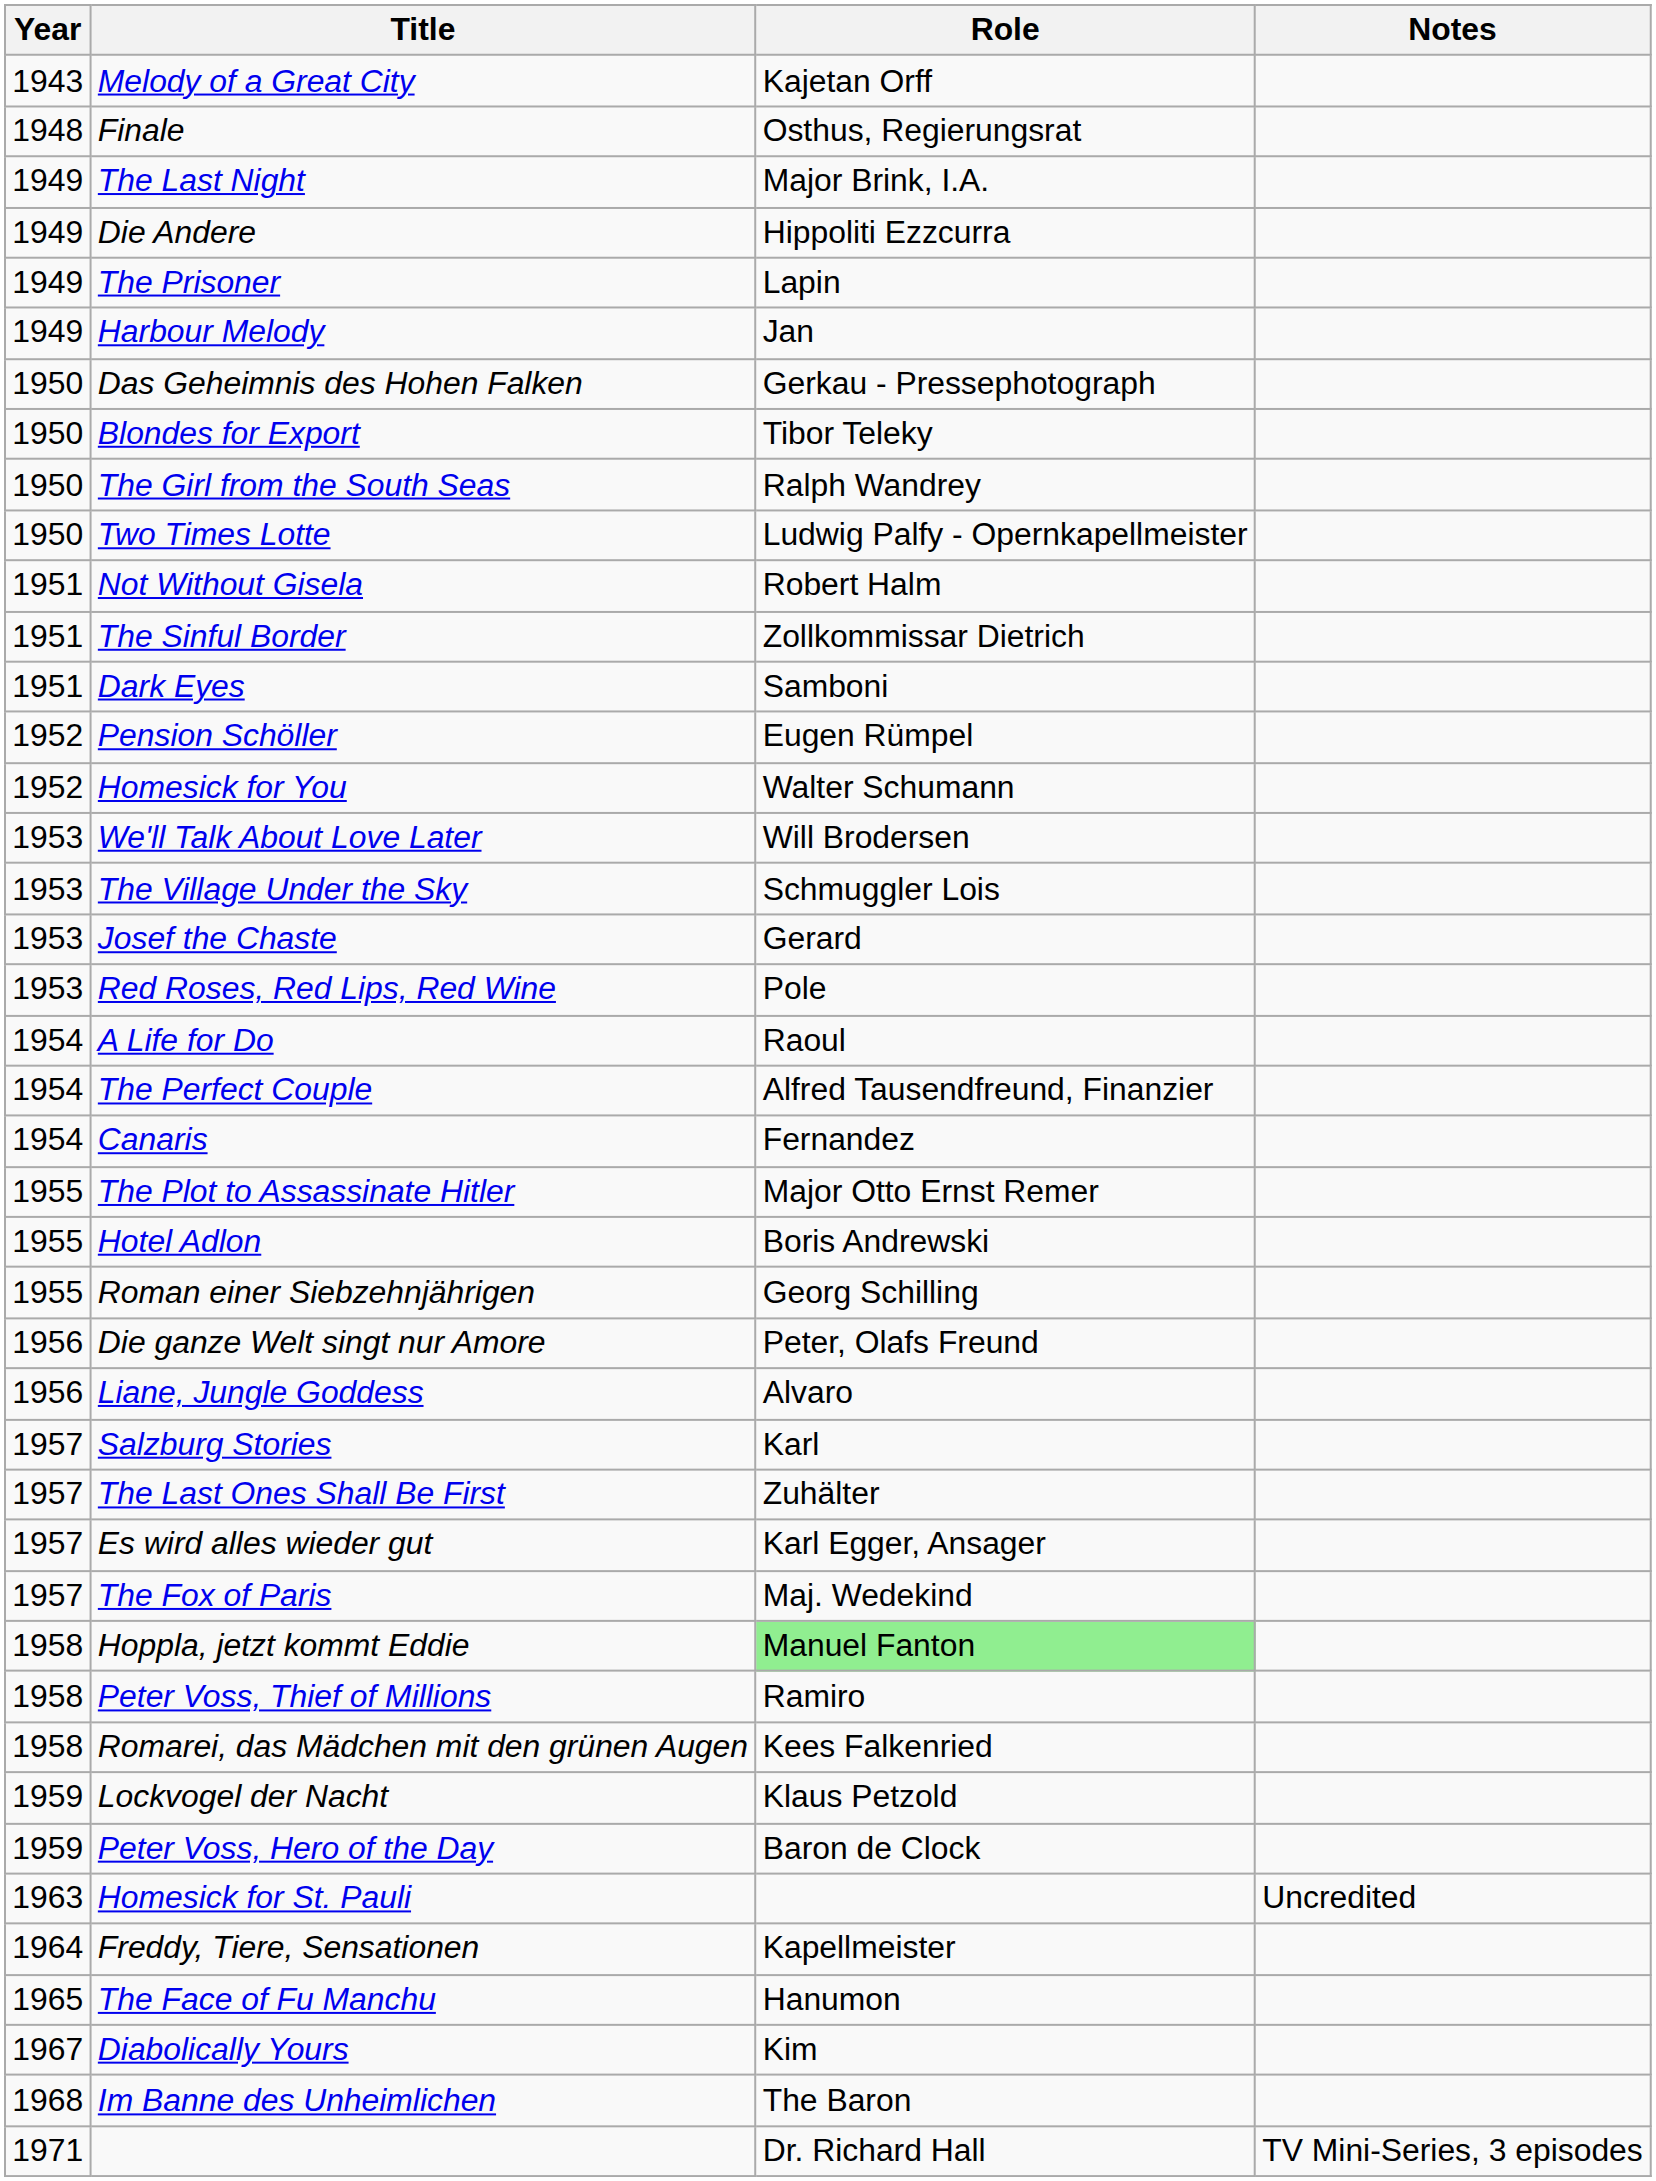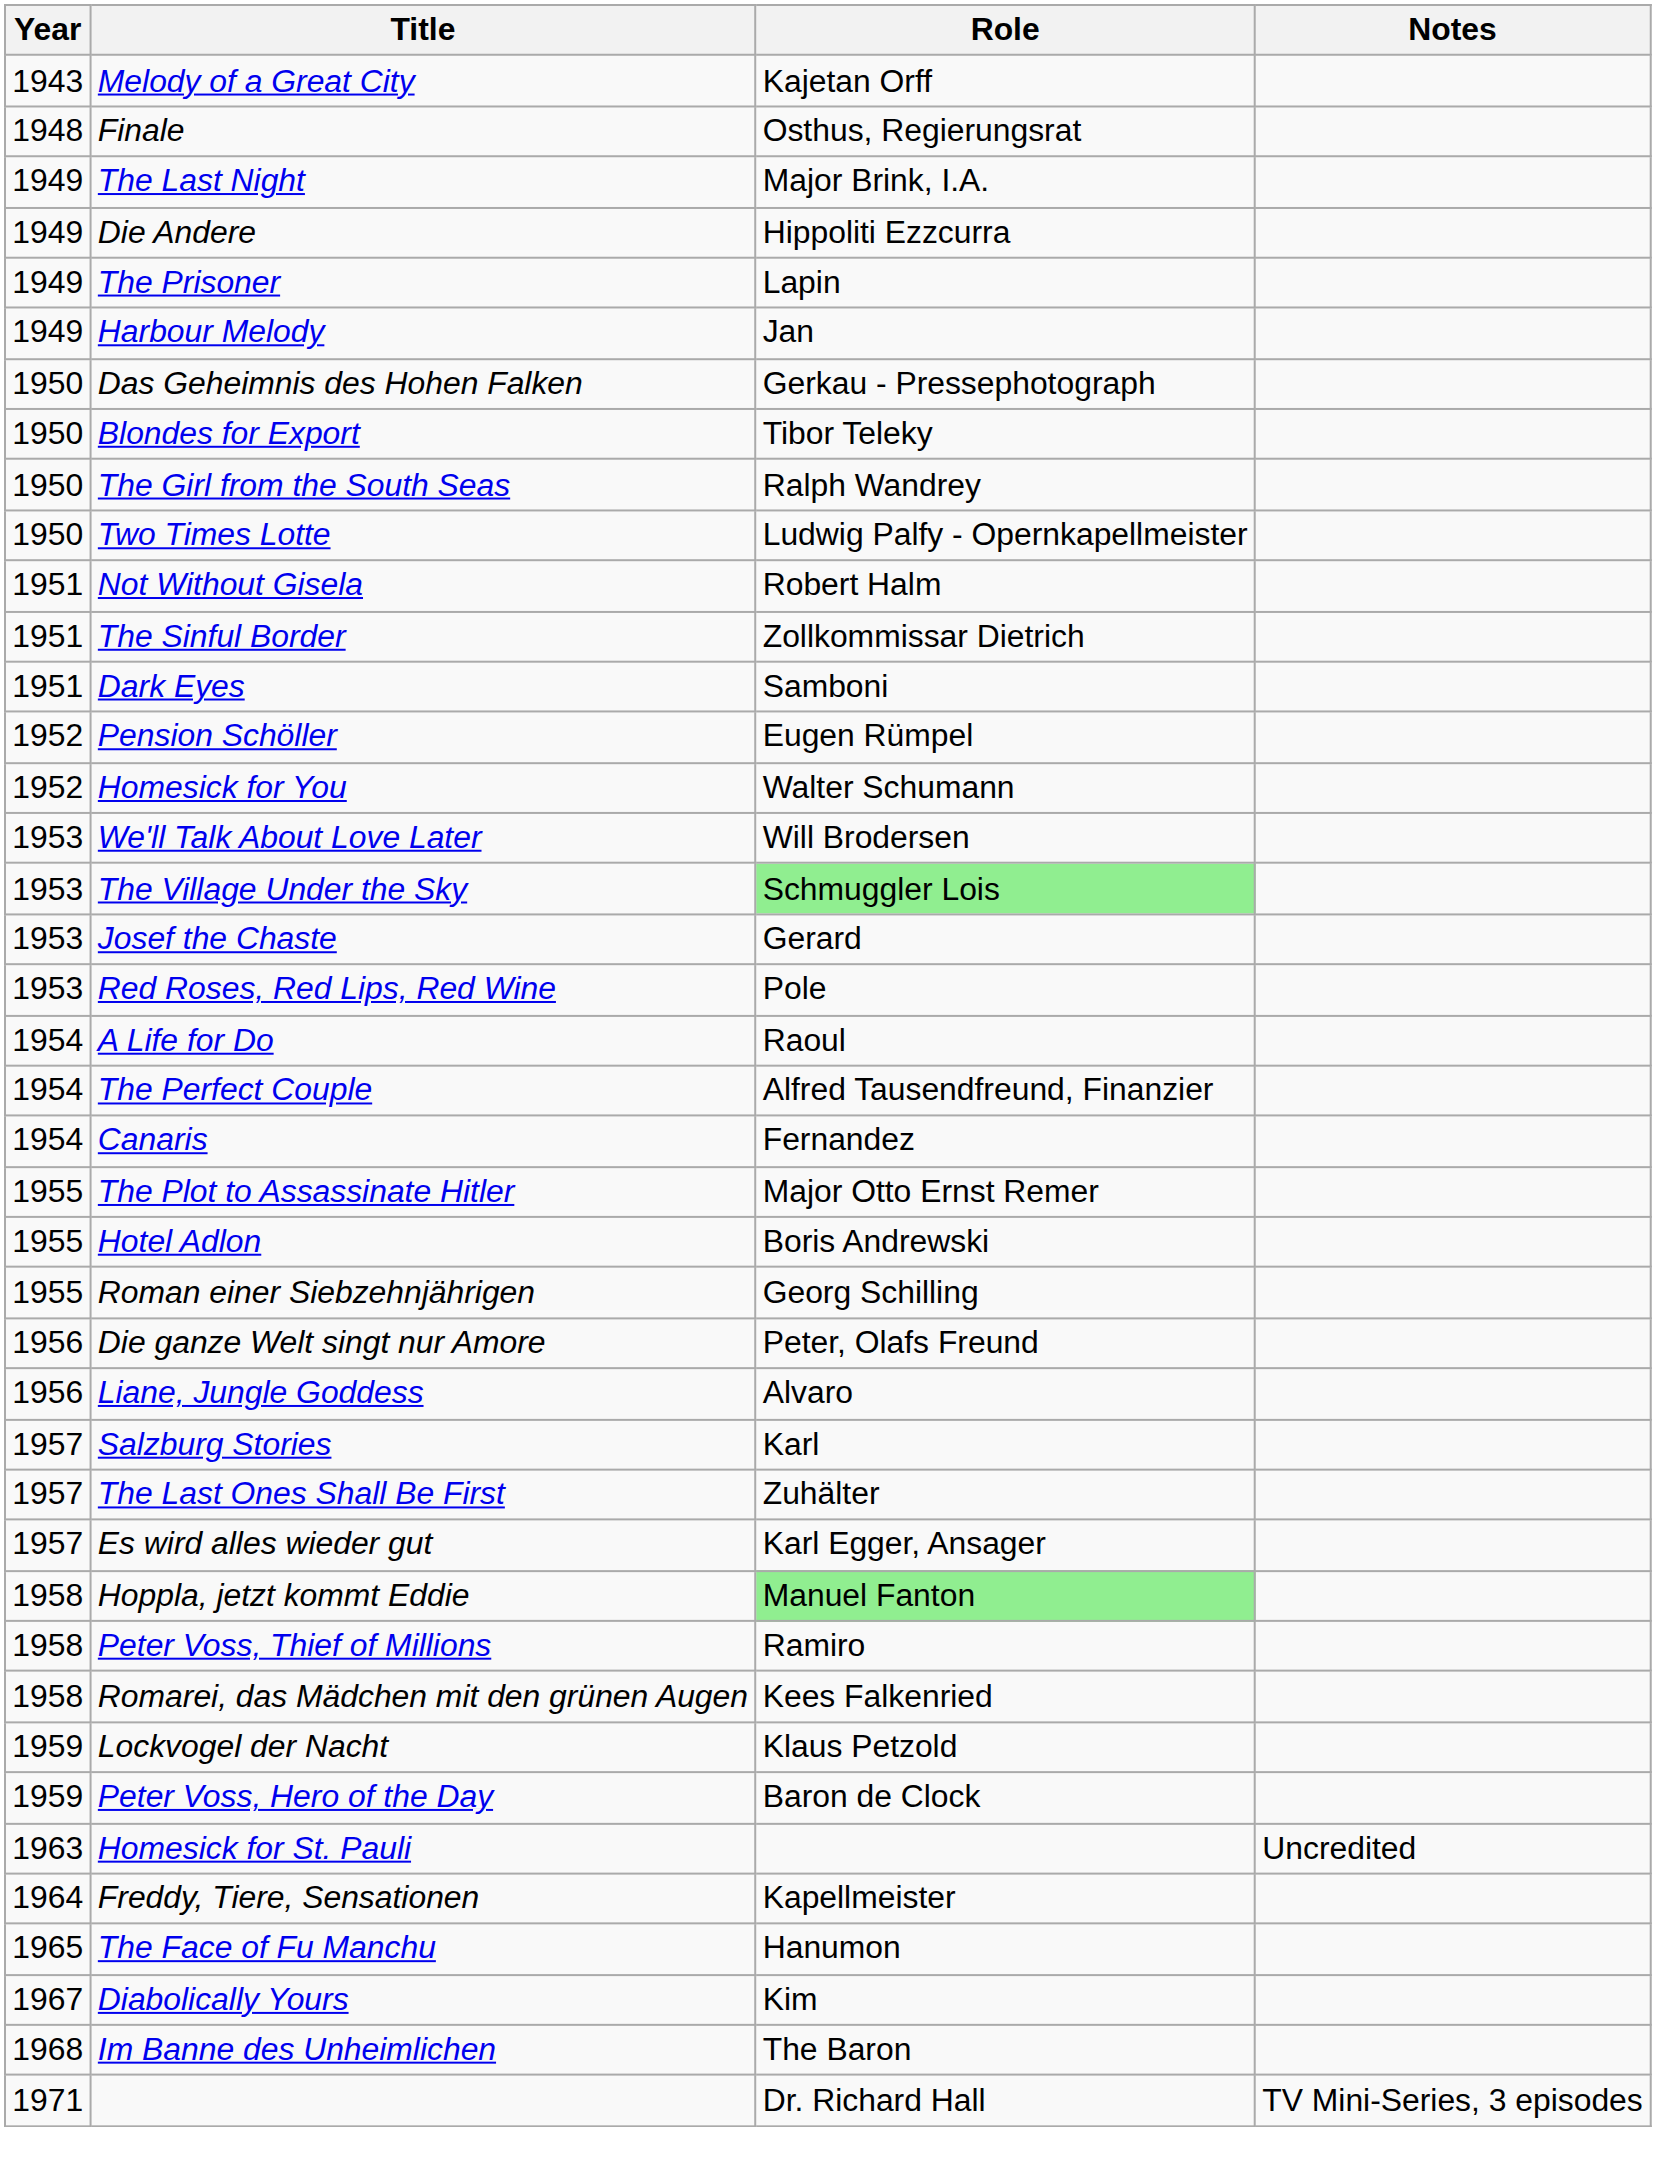The Village Under the Sky | Role: no background -> lightgreen background
- row: 1957 | The Fox of Paris | Maj. Wedekind
